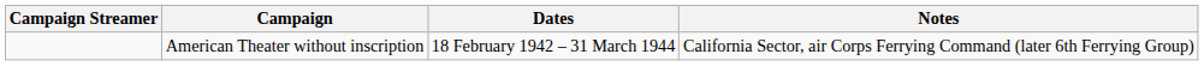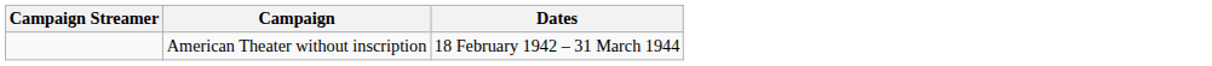- column: Notes | California Sector, air Corps Ferrying Command (later 6th Ferrying Group)
